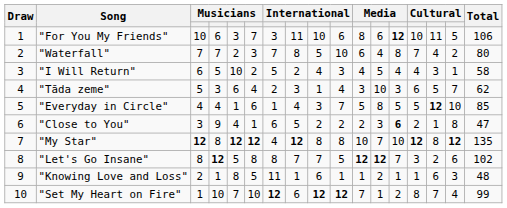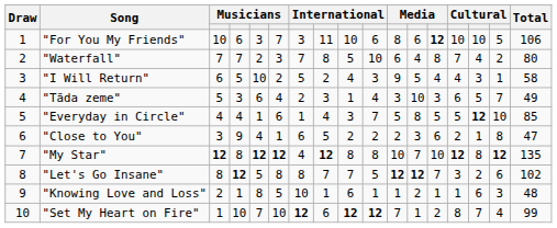"For You My Friends" | column 15: 11 -> 10
"I Will Return" | column 11: 4 -> 9
"Tāda zeme" | Total: 62 -> 49
"Close to You" | column 13: bold -> normal
"Knowing Love and Loss" | column 7: 11 -> 10
